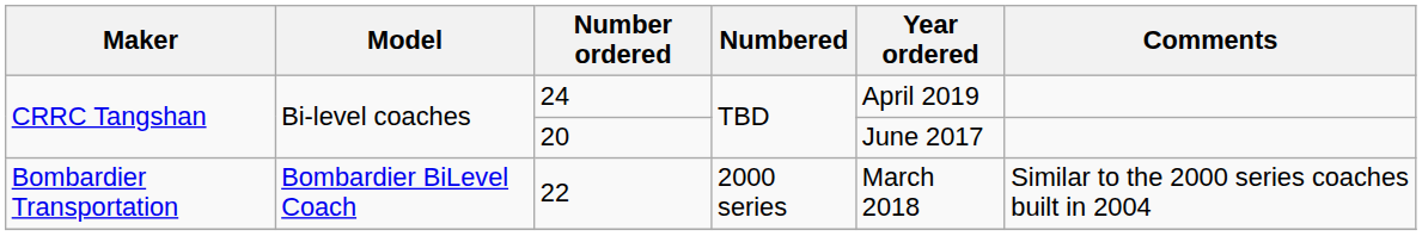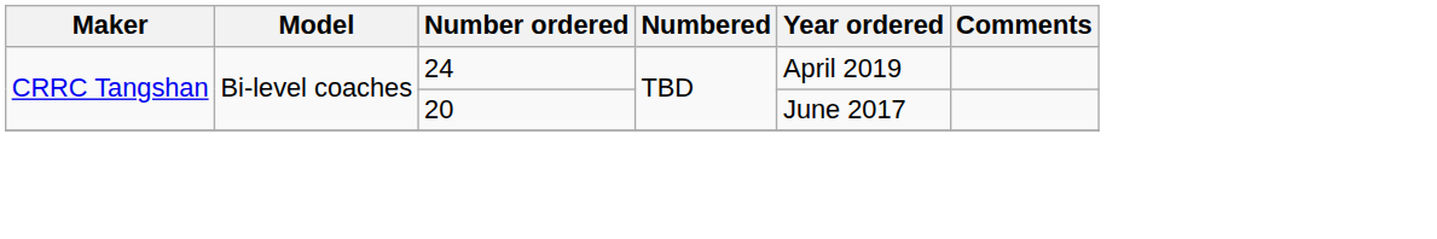- row: Bombardier Transportation | Bombardier BiLevel Coach | 22 | 2000 series | March 2018 | Similar to the 2000 series coaches built in 2004
